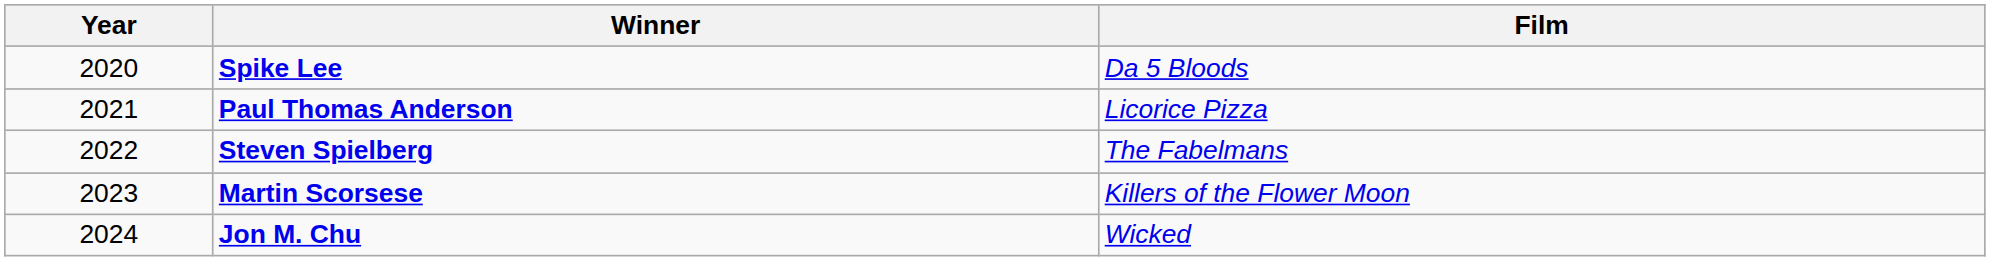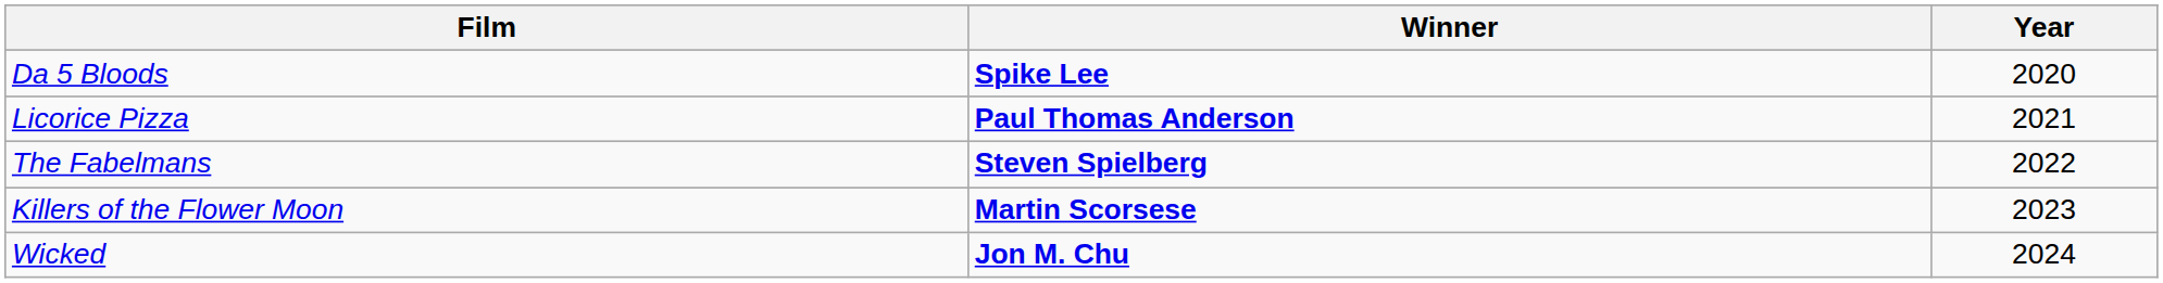columns swapped: Year <-> Film
